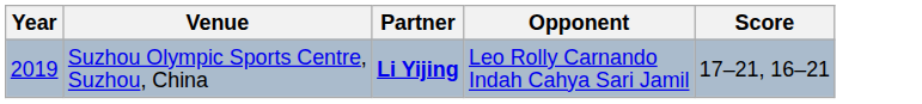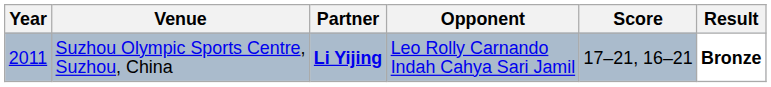+ column: Result | Bronze
Suzhou Olympic Sports Centre, Suzhou, China | Year: 2019 -> 2011
